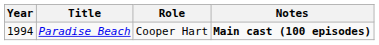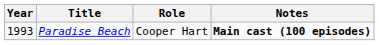Paradise Beach | Year: 1994 -> 1993
